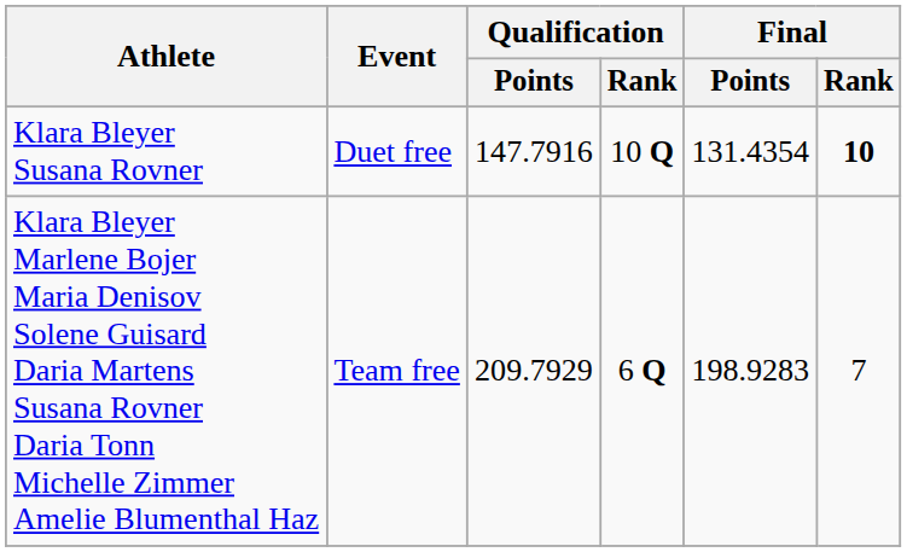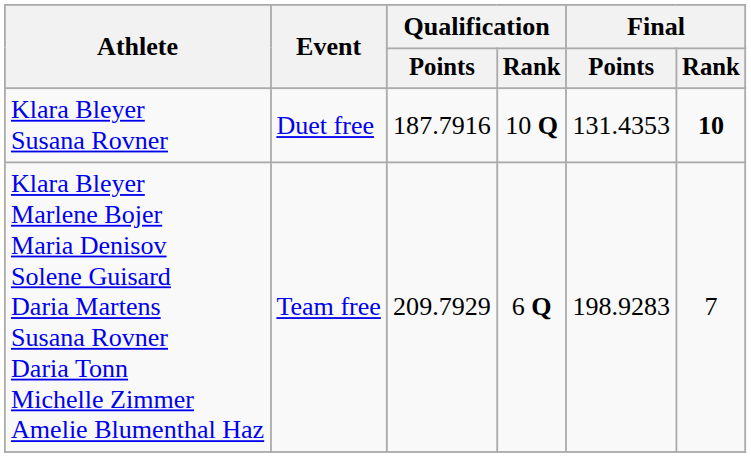Klara Bleyer Susana Rovner | Qualification / Points: 147.7916 -> 187.7916
Klara Bleyer Susana Rovner | Final / Points: 131.4354 -> 131.4353
